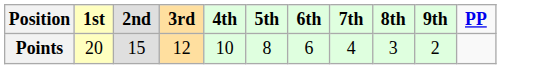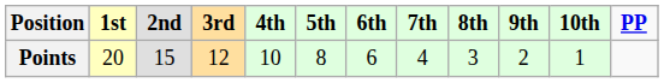+ column: 10th | 1
